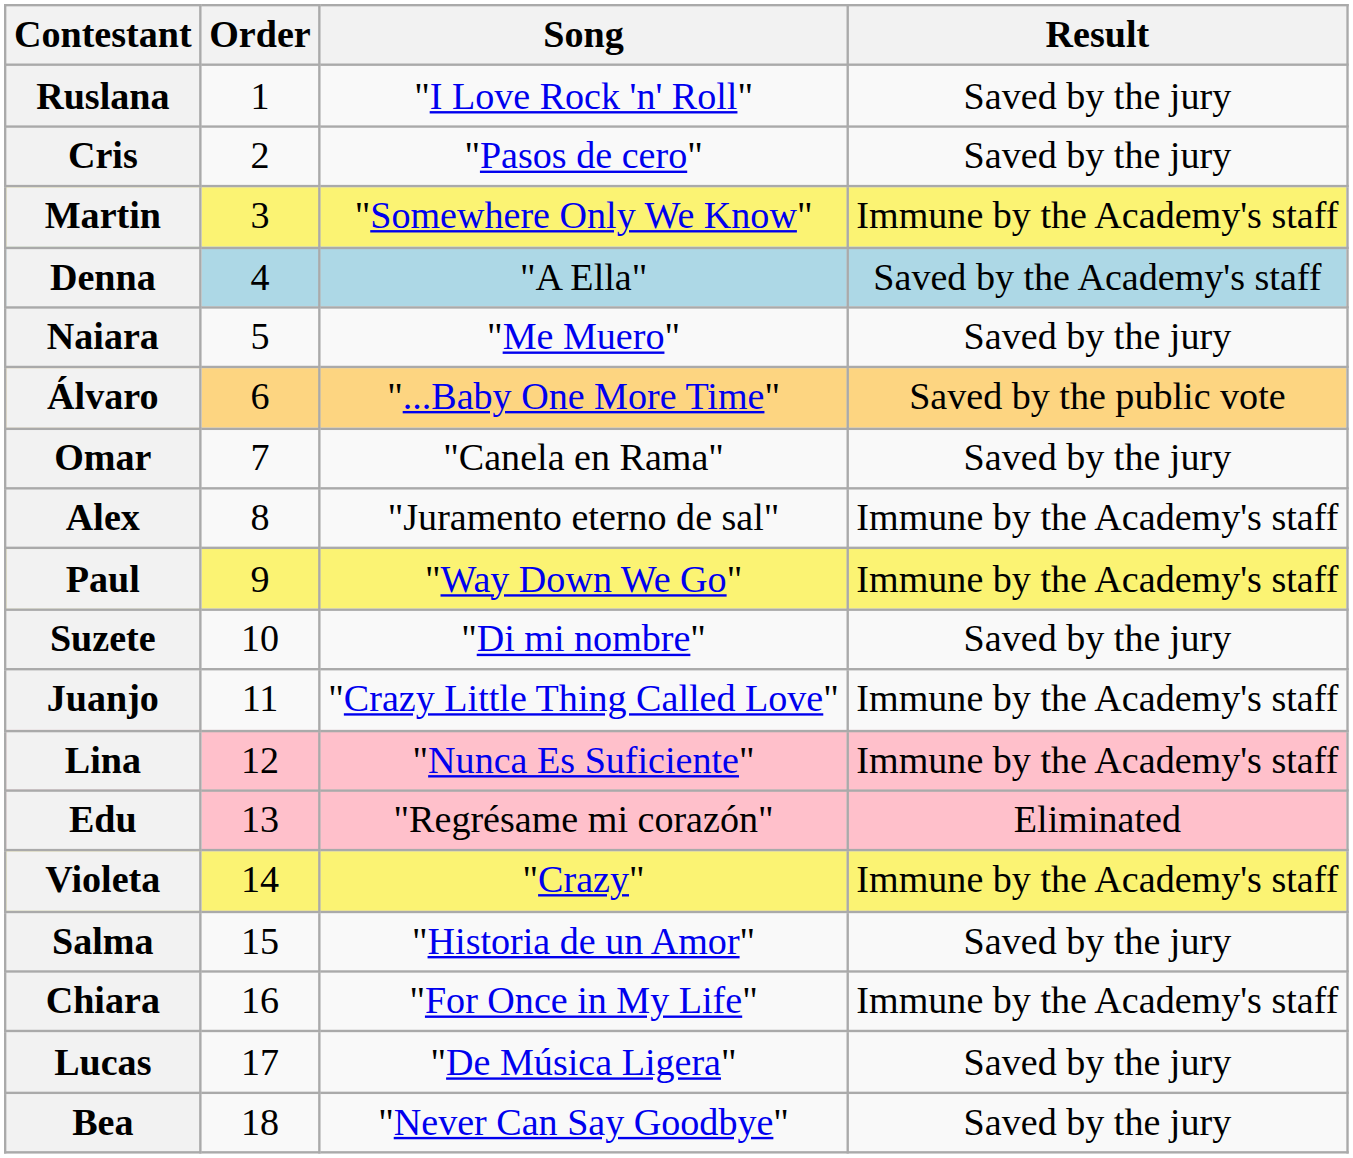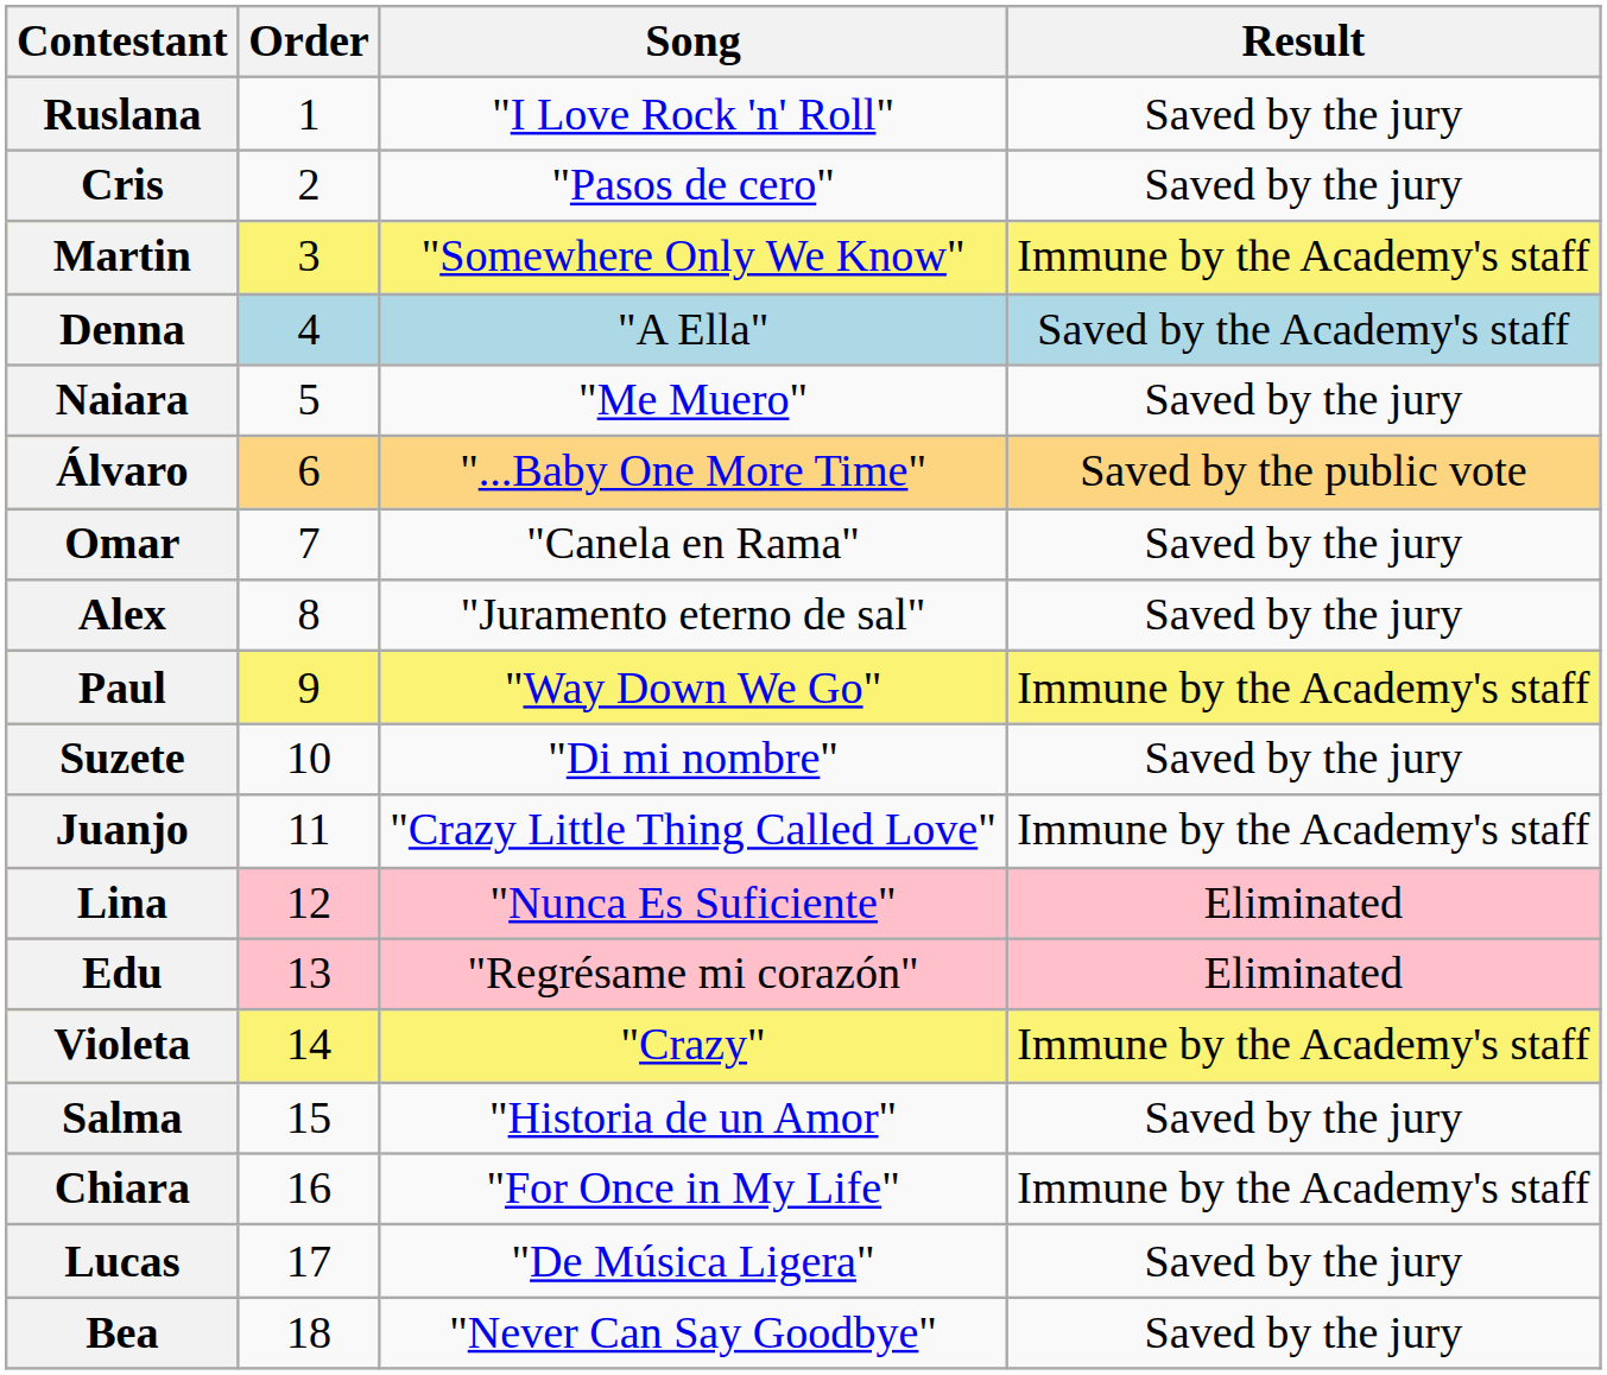Alex | Result: Immune by the Academy's staff -> Saved by the jury
Lina | Result: Immune by the Academy's staff -> Eliminated
